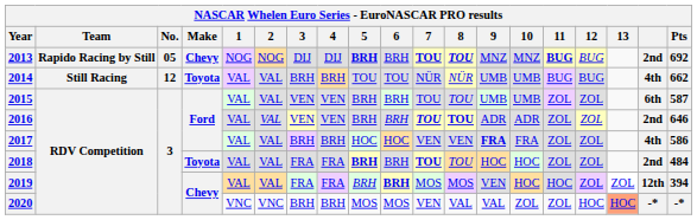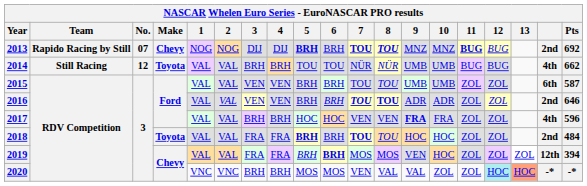2013 | No.: 05 -> 07
2017 | Pts: 586 -> 596
2019 | 11: HOC -> ZOL
2020 | 12: no background -> paleturquoise background
